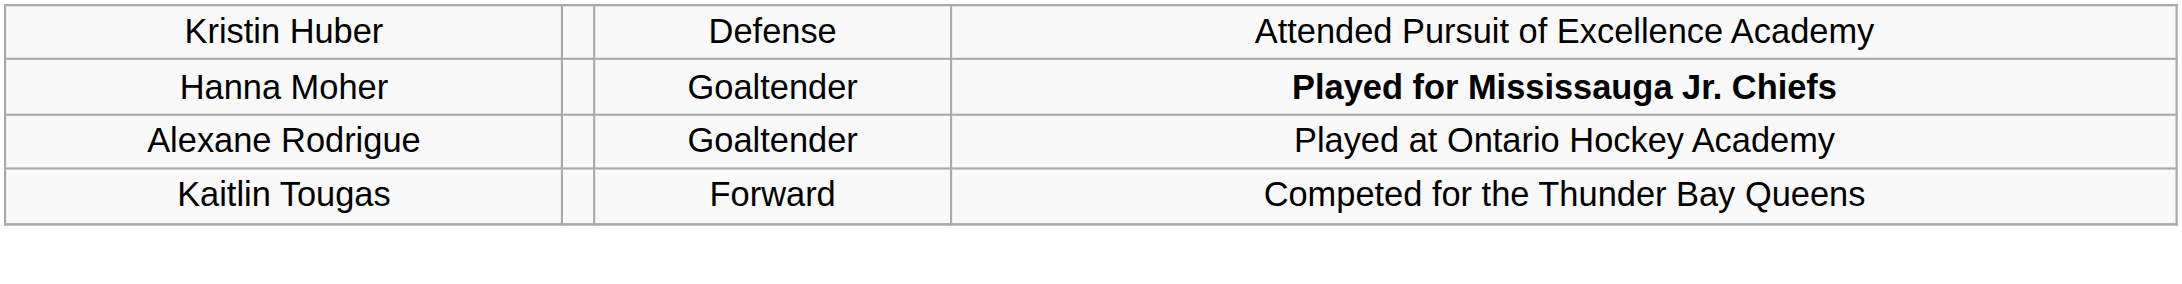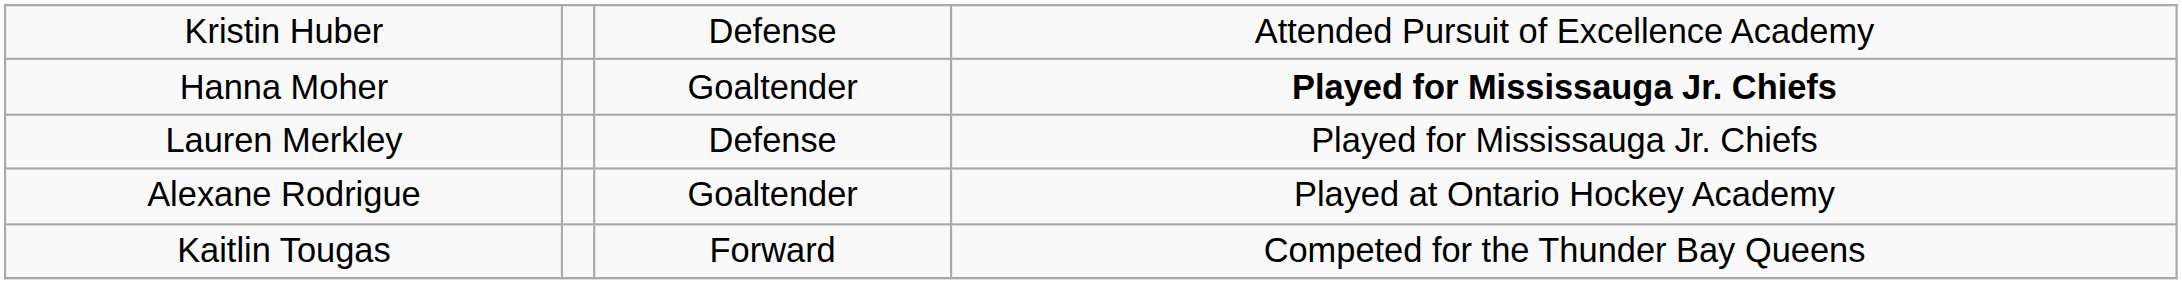+ row: Lauren Merkley | Defense | Played for Mississauga Jr. Chiefs
